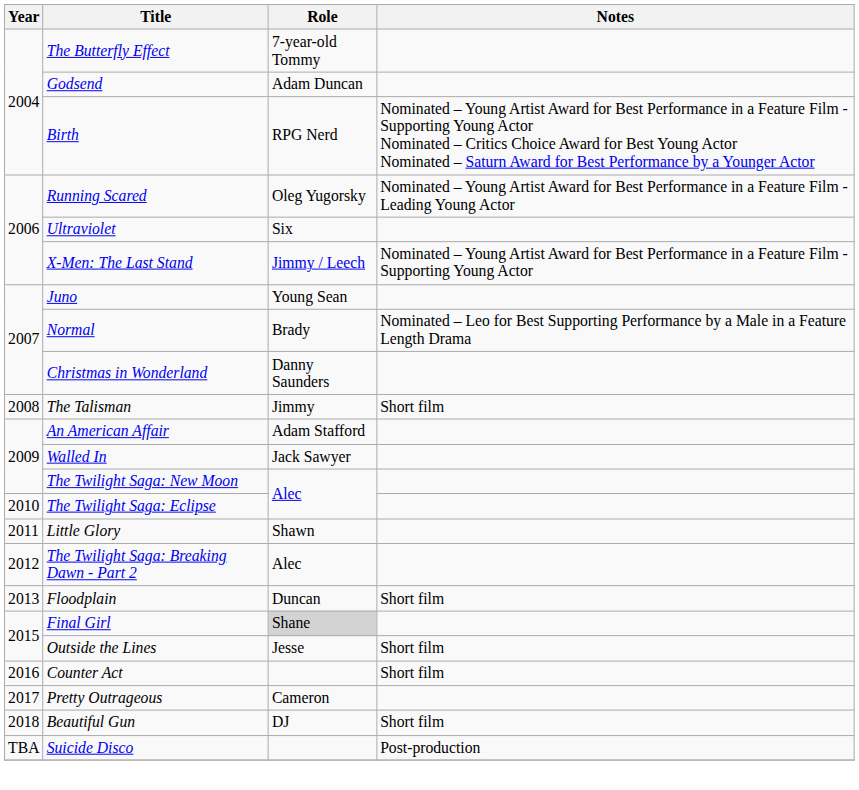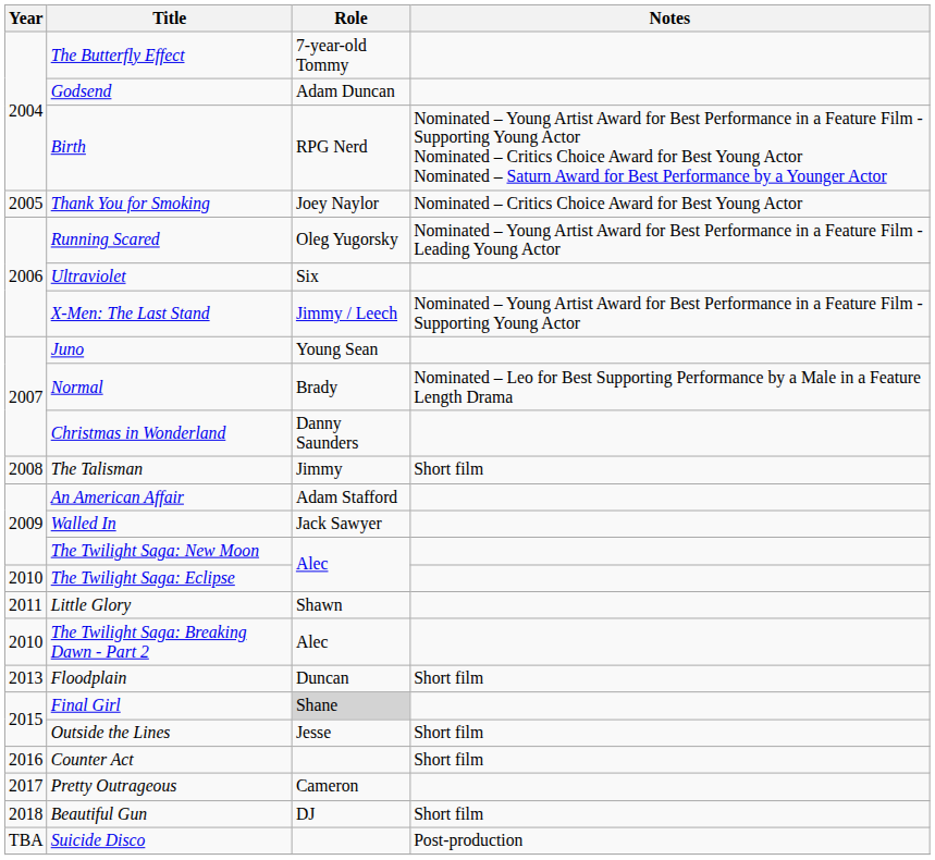+ row: 2005 | Thank You for Smoking | Joey Naylor | Nominated – Critics Choice Award for Best Young Actor
The Twilight Saga: Breaking Dawn - Part 2 | Year: 2012 -> 2010
